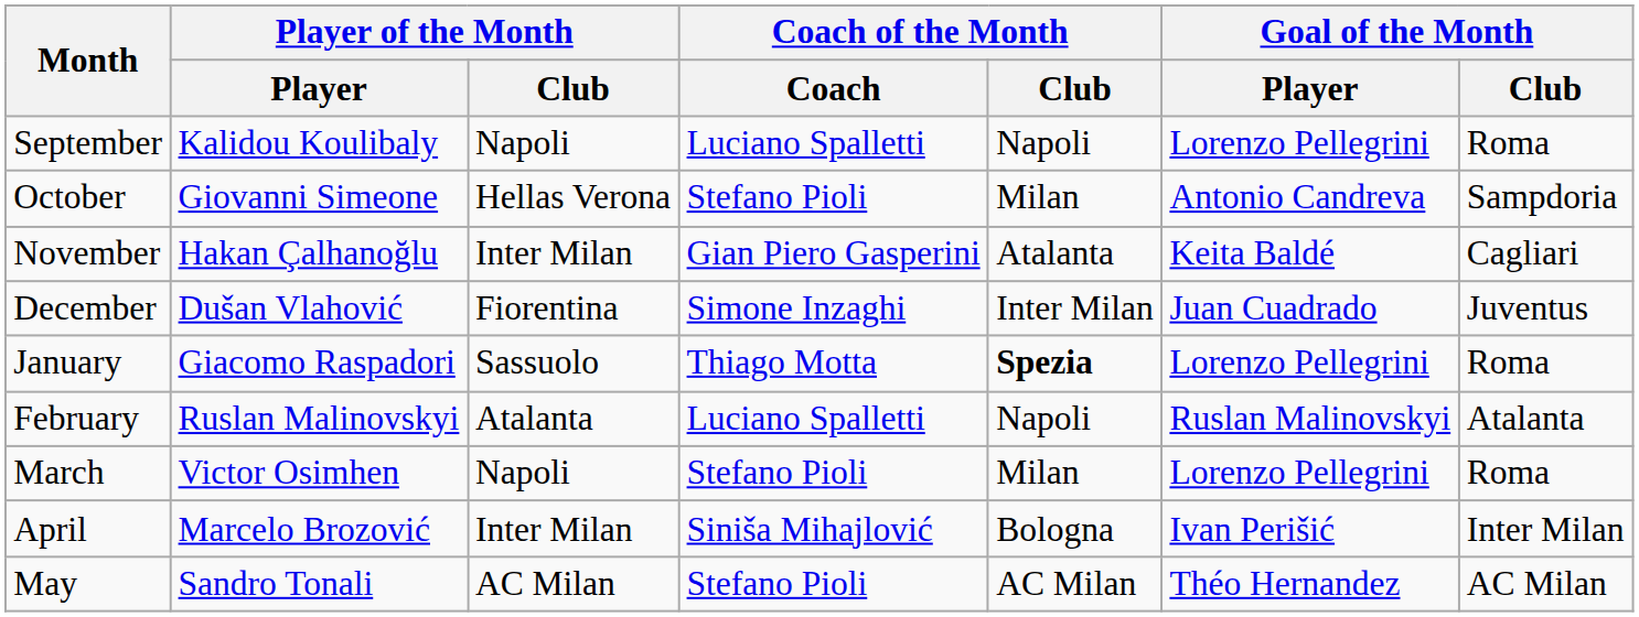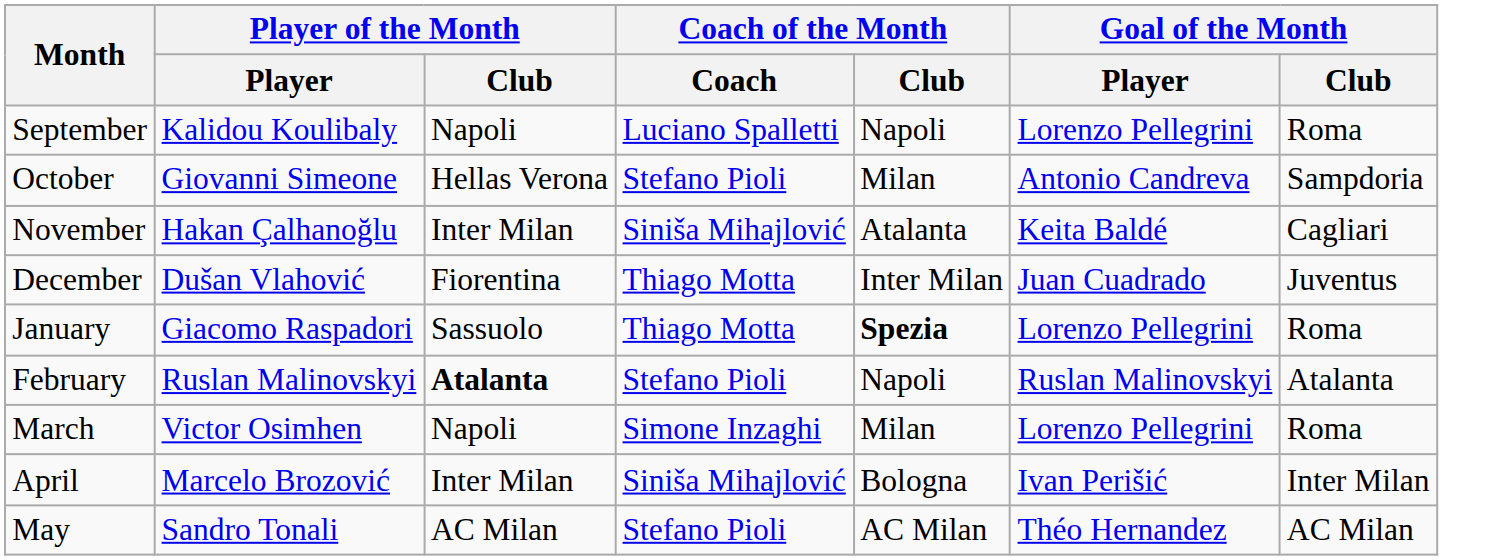November | Coach of the Month / Coach: Gian Piero Gasperini -> Siniša Mihajlović
December | Coach of the Month / Coach: Simone Inzaghi -> Thiago Motta
February | Player of the Month / Club: normal -> bold
February | Coach of the Month / Coach: Luciano Spalletti -> Stefano Pioli
March | Coach of the Month / Coach: Stefano Pioli -> Simone Inzaghi
